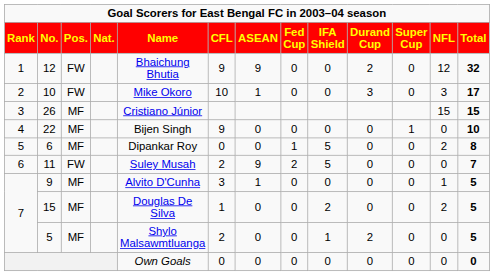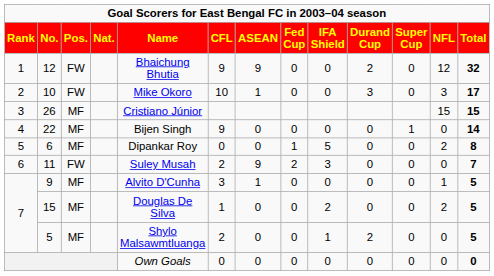22 | Total: 10 -> 14
11 | IFA Shield: 5 -> 3
